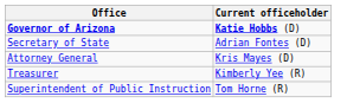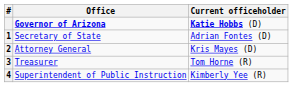+ column: # | 1 | 2 | 3 | 4
Treasurer | Current officeholder: Kimberly Yee (R) -> Tom Horne (R)
Superintendent of Public Instruction | Current officeholder: Tom Horne (R) -> Kimberly Yee (R)
